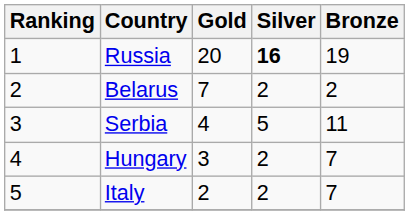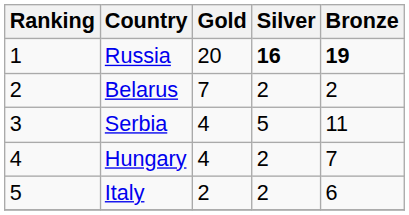Russia | Bronze: normal -> bold
Hungary | Gold: 3 -> 4
Italy | Bronze: 7 -> 6
